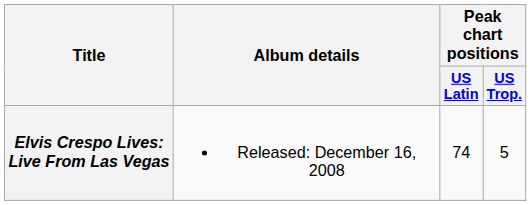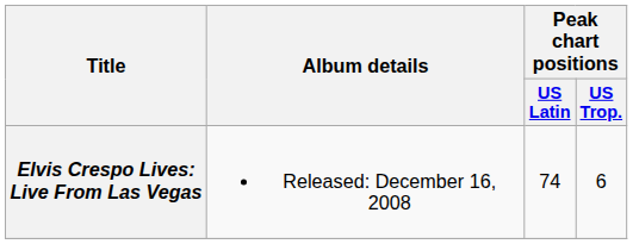Elvis Crespo Lives: Live From Las Vegas | Peak chart positions / US Trop.: 5 -> 6
